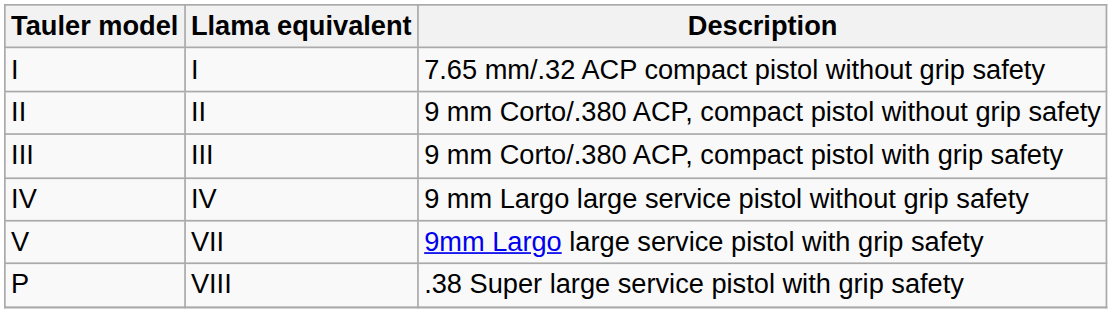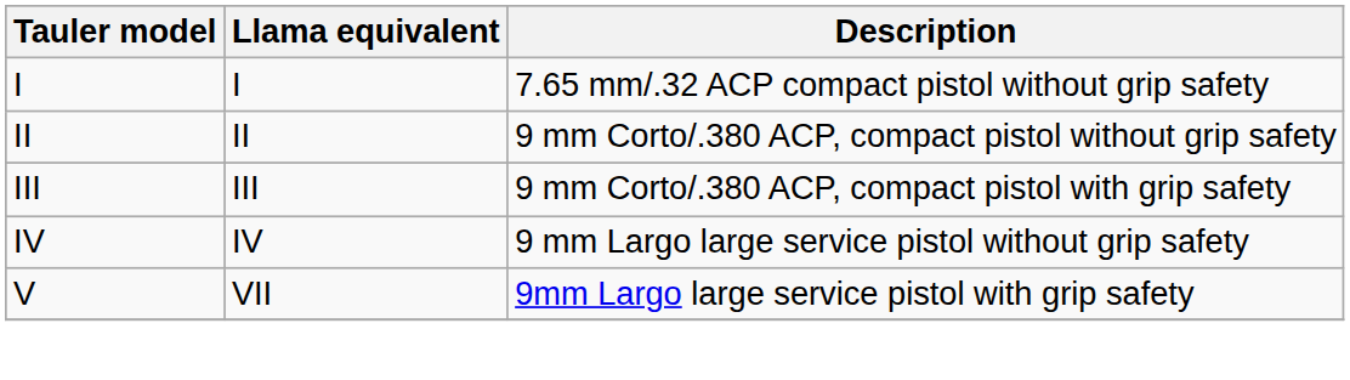- row: P | VIII | .38 Super large service pistol with grip safety
